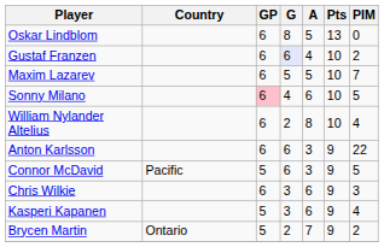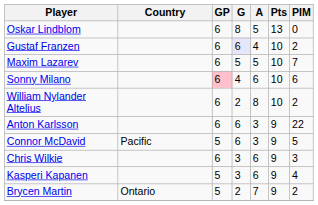Sonny Milano | PIM: 5 -> 6
William Nylander Altelius | PIM: 4 -> 2
